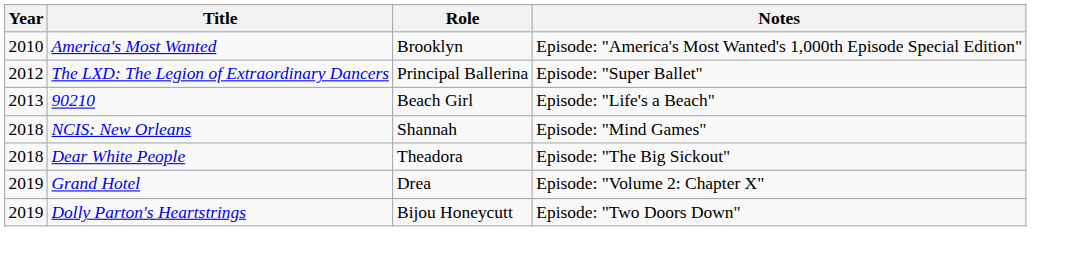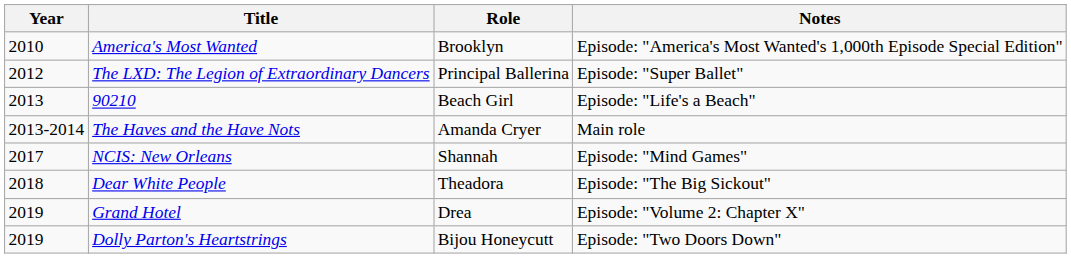+ row: 2013-2014 | The Haves and the Have Nots | Amanda Cryer | Main role
NCIS: New Orleans | Year: 2018 -> 2017
